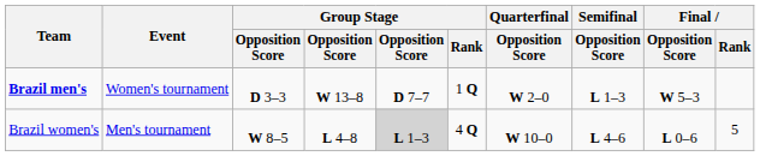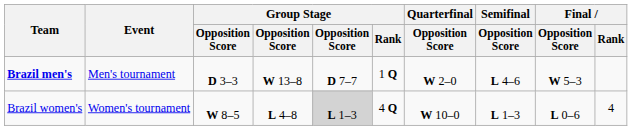Brazil men's | Event: Women's tournament -> Men's tournament
Brazil men's | Semifinal / Opposition Score: L 1–3 -> L 4–6
Brazil women's | Event: Men's tournament -> Women's tournament
Brazil women's | Semifinal / Opposition Score: L 4–6 -> L 1–3
Brazil women's | Final / Rank: 5 -> 4
